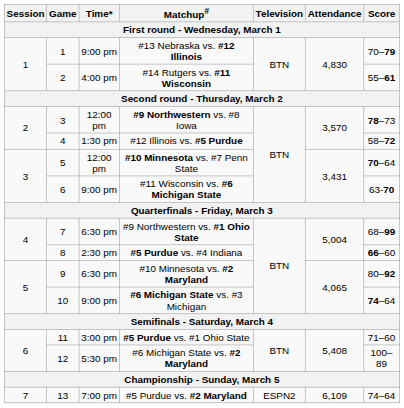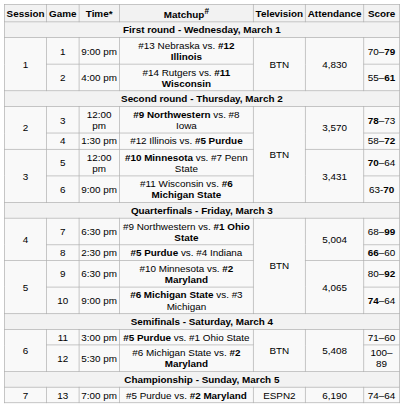#5 Purdue vs. #2 Maryland | Attendance: 6,109 -> 6,190
